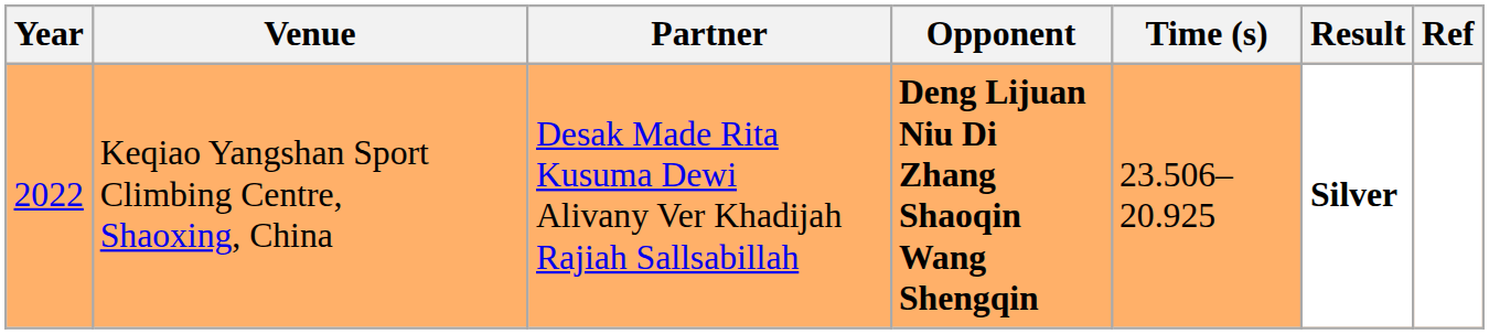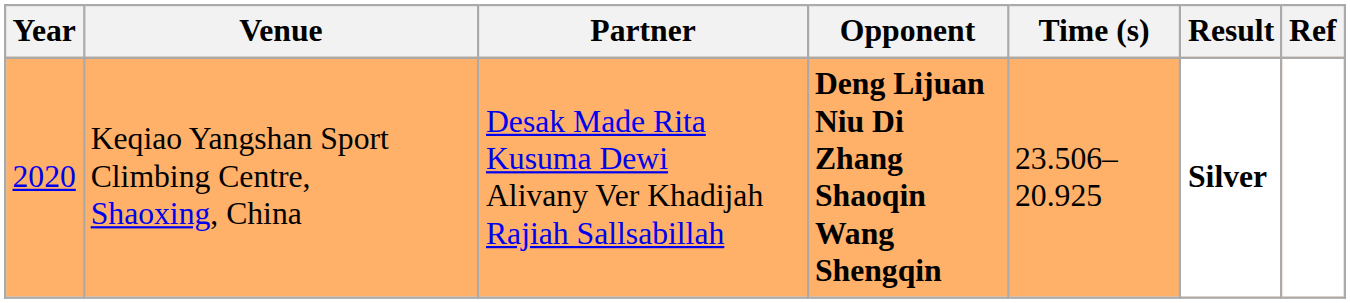Keqiao Yangshan Sport Climbing Centre, Shaoxing, China | Year: 2022 -> 2020
